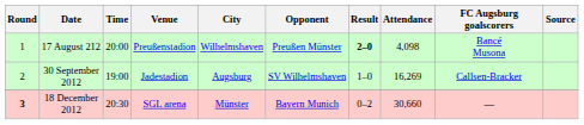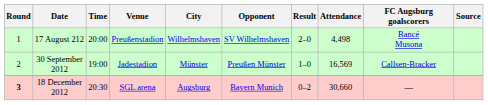17 August 212 | Opponent: Preußen Münster -> SV Wilhelmshaven
17 August 212 | Result: bold -> normal
17 August 212 | Attendance: 4,098 -> 4,498
30 September 2012 | City: Augsburg -> Münster
30 September 2012 | Opponent: SV Wilhelmshaven -> Preußen Münster
30 September 2012 | Attendance: 16,269 -> 16,569
18 December 2012 | City: Münster -> Augsburg
